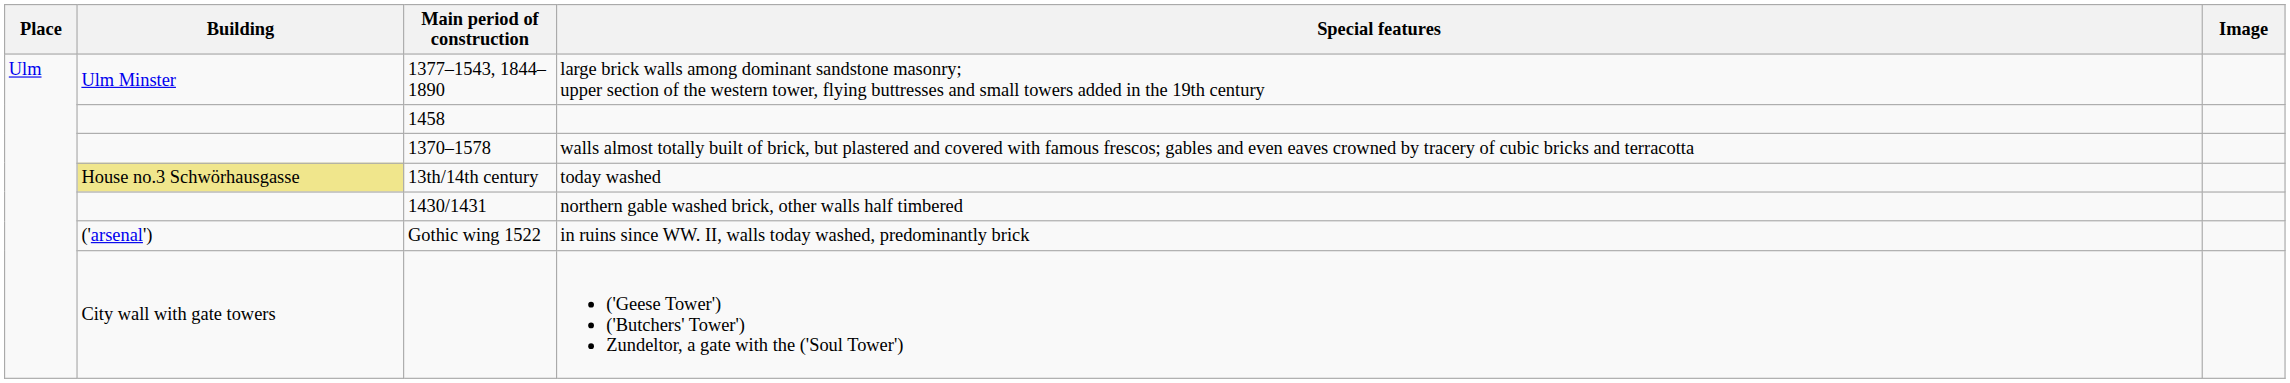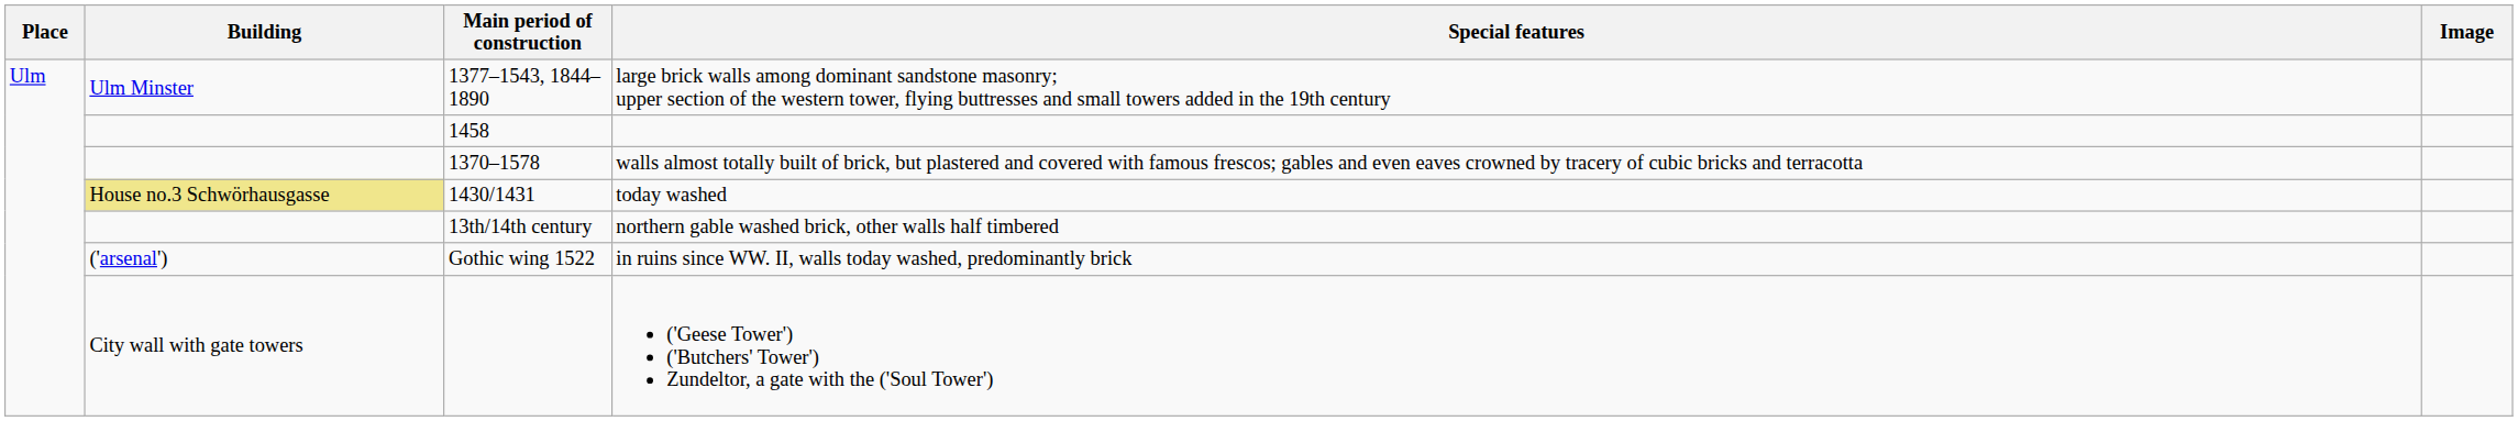today washed | Main period of construction: 13th/14th century -> 1430/1431
northern gable washed brick, other walls half timbered | Main period of construction: 1430/1431 -> 13th/14th century
